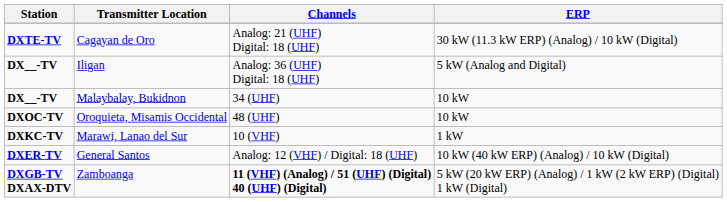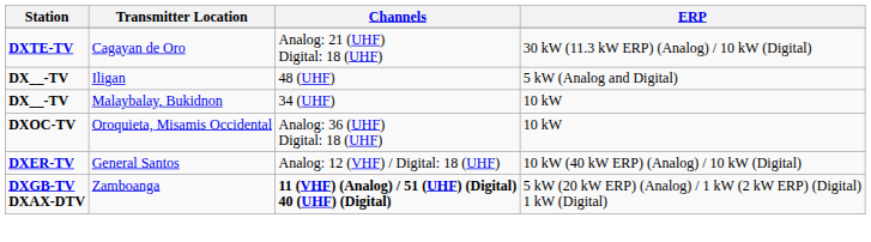Iligan | Channels: Analog: 36 (UHF) Digital: 18 (UHF) -> 48 (UHF)
Oroquieta, Misamis Occidental | Channels: 48 (UHF) -> Analog: 36 (UHF) Digital: 18 (UHF)
- row: DXKC-TV | Marawi, Lanao del Sur | 10 (VHF) | 1 kW
